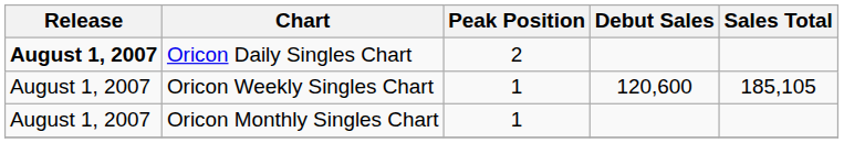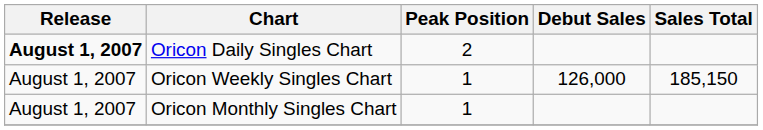Oricon Weekly Singles Chart | Debut Sales: 120,600 -> 126,000
Oricon Weekly Singles Chart | Sales Total: 185,105 -> 185,150
